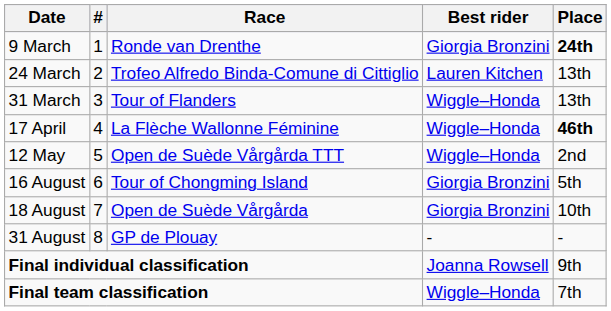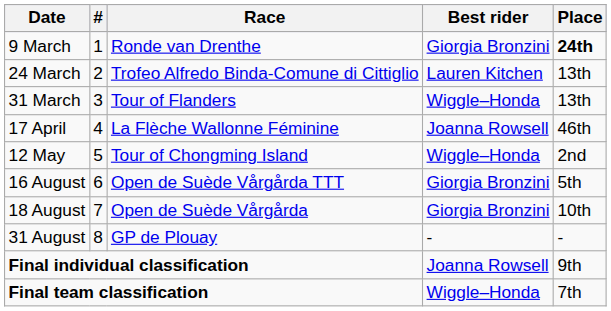17 April | Best rider: Wiggle–Honda -> Joanna Rowsell
17 April | Place: bold -> normal
12 May | Race: Open de Suède Vårgårda TTT -> Tour of Chongming Island
16 August | Race: Tour of Chongming Island -> Open de Suède Vårgårda TTT
